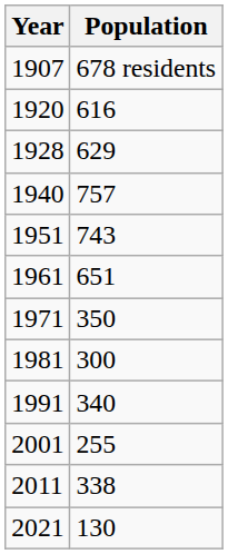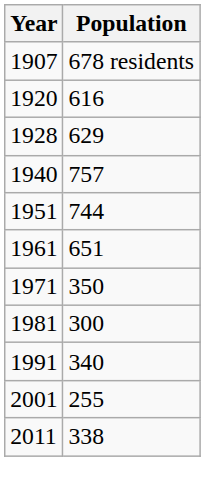1951 | Population: 743 -> 744
- row: 2021 | 130
